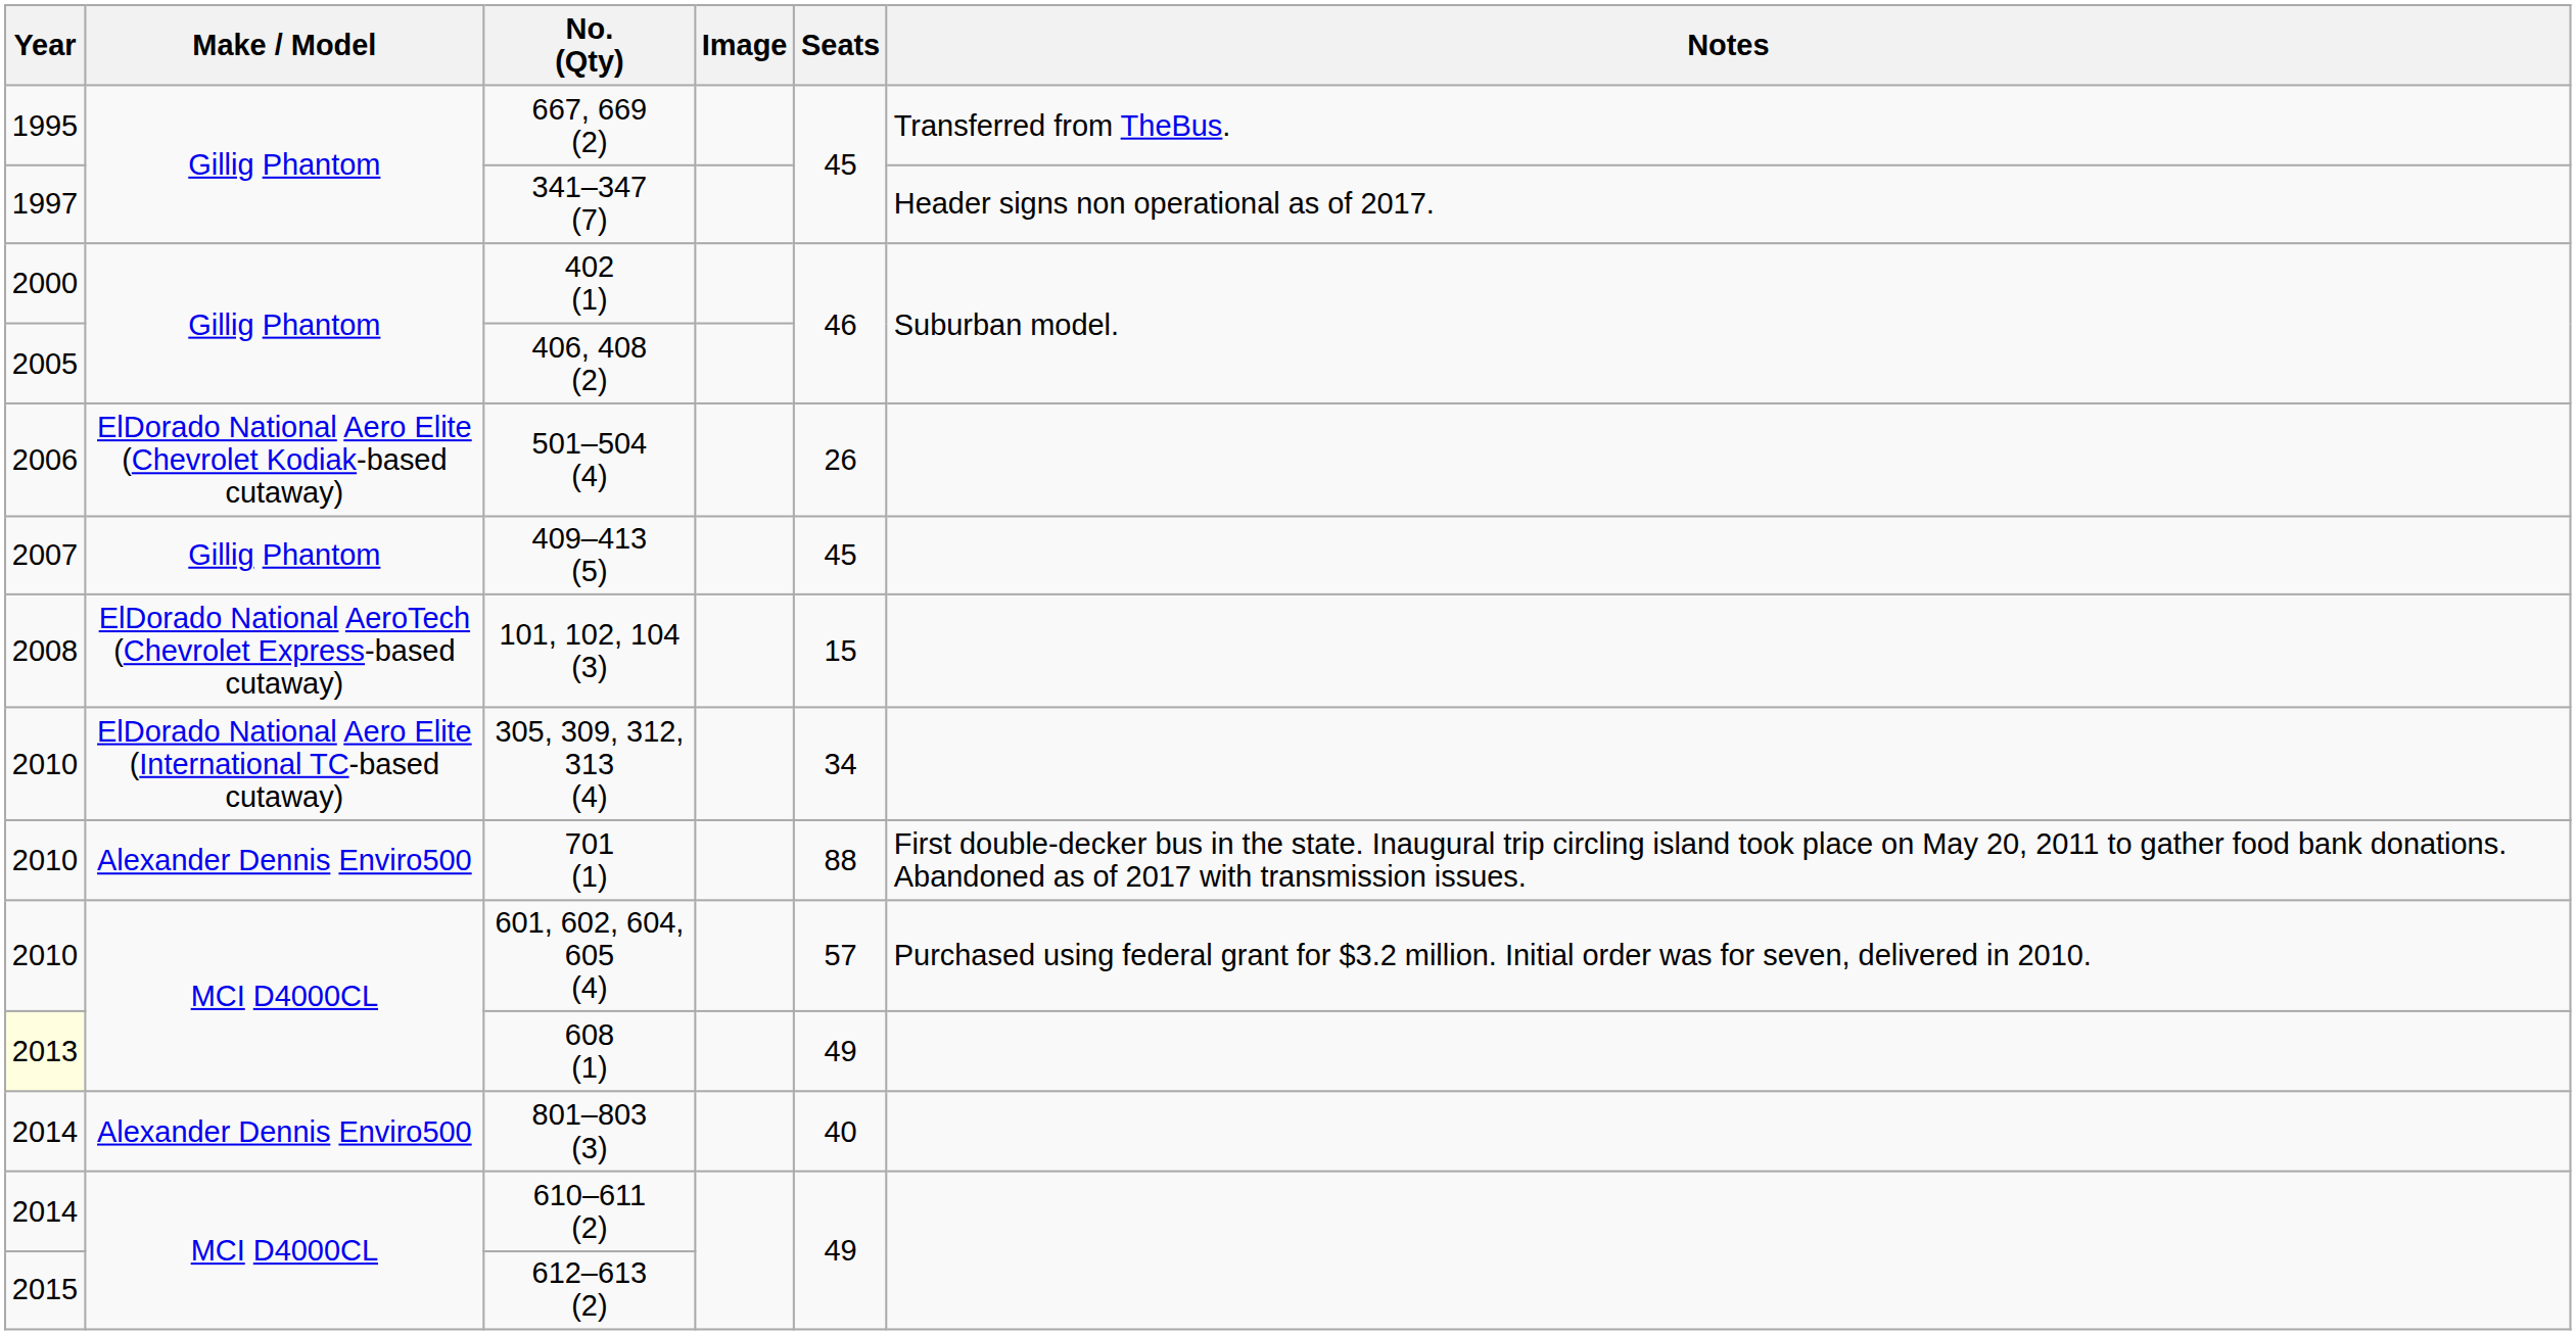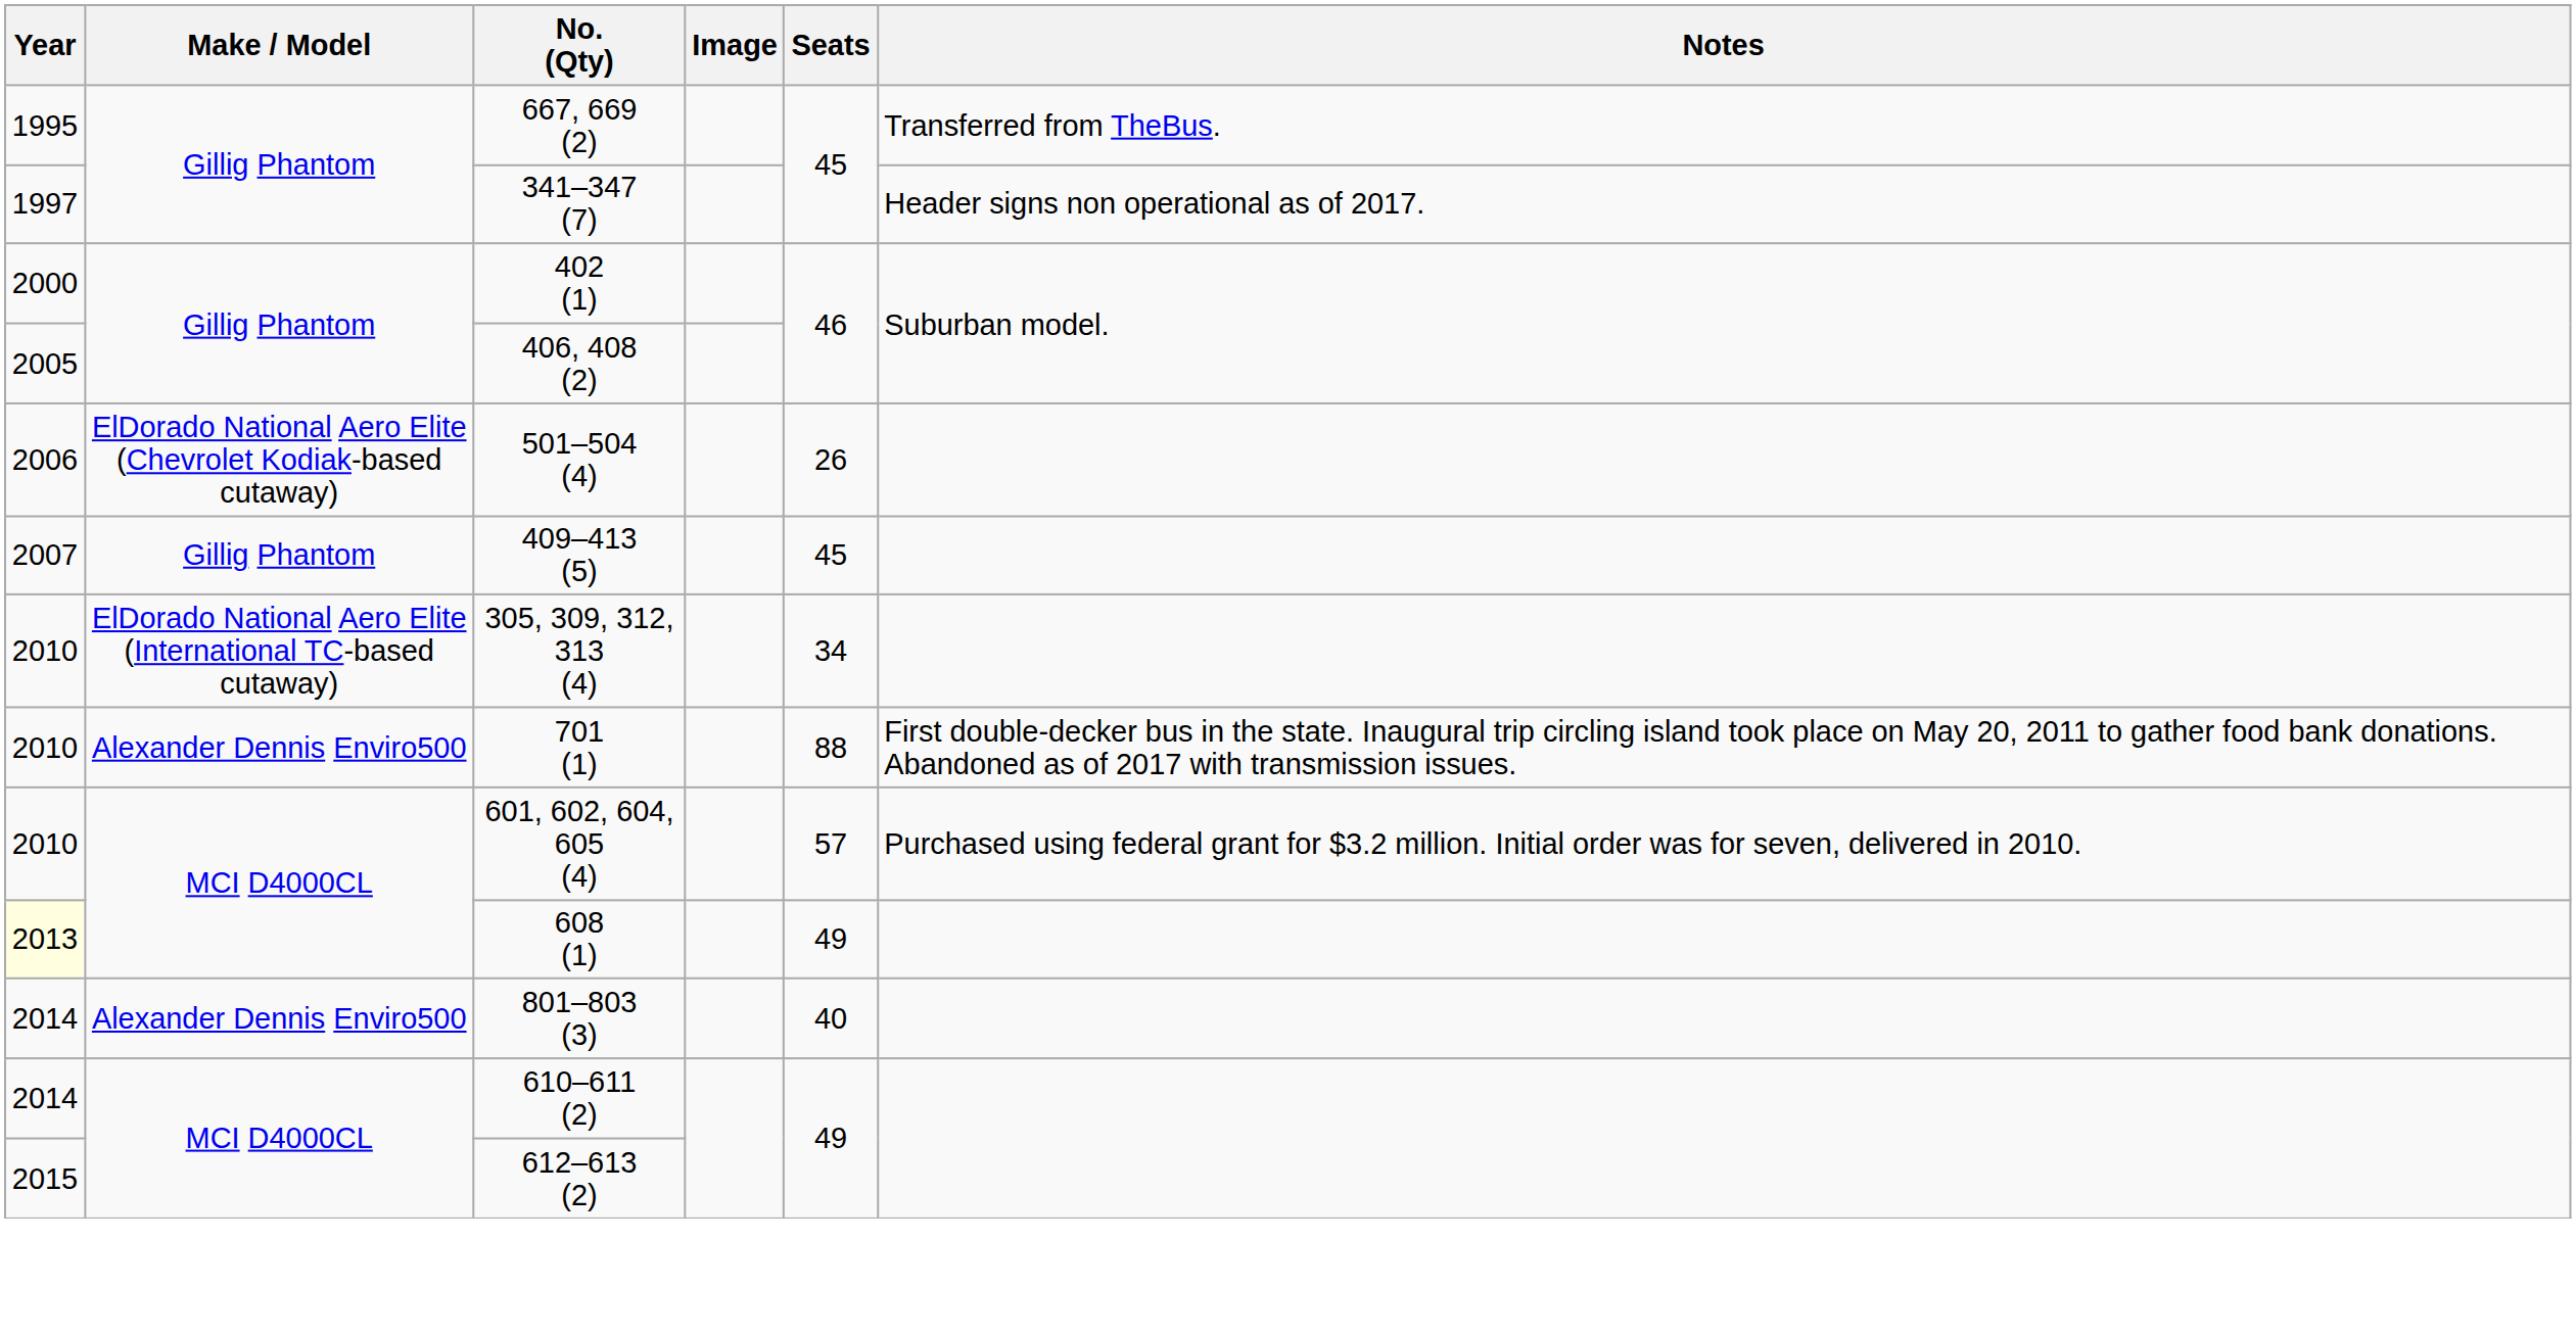- row: 2008 | ElDorado National AeroTech (Chevrolet Express-based cutaway) | 101, 102, 104 (3) | 15
